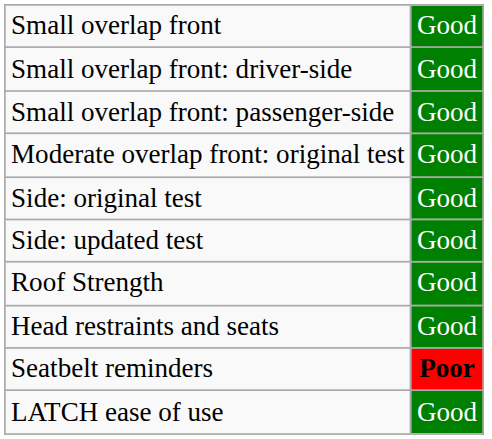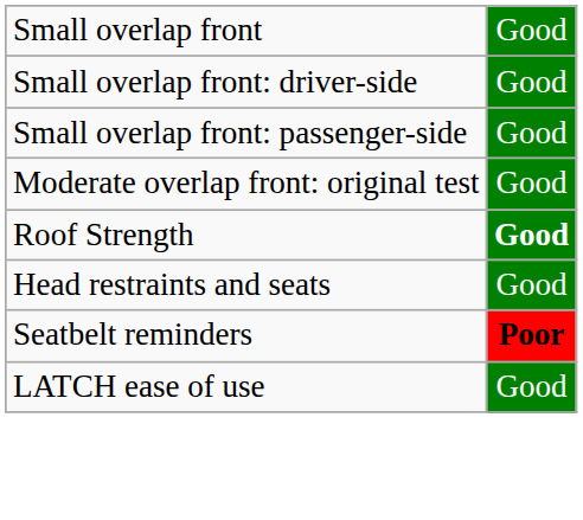- row: Side: original test | Good
- row: Side: updated test | Good
Roof Strength | column 2: normal -> bold
